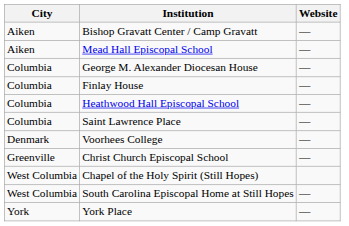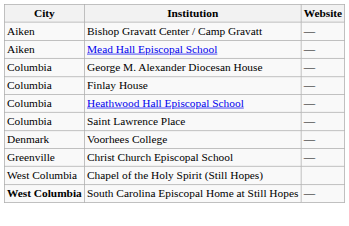South Carolina Episcopal Home at Still Hopes | City: normal -> bold
- row: York | York Place | —
